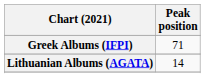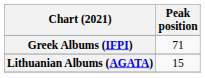Lithuanian Albums (AGATA) | Peak position: 14 -> 15
